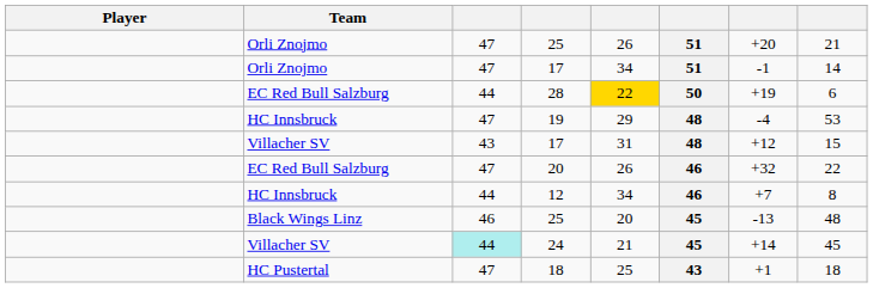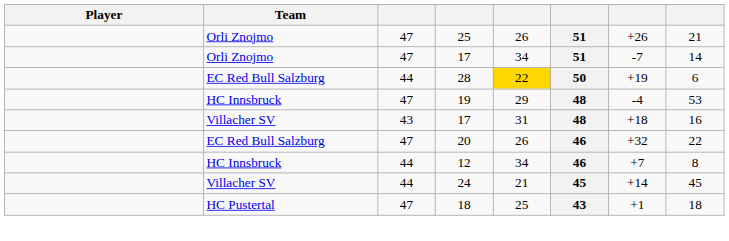Orli Znojmo / 25 | column 7: +20 -> +26
Orli Znojmo / 17 | column 7: -1 -> -7
Villacher SV / 17 | column 7: +12 -> +18
Villacher SV / 17 | column 8: 15 -> 16
- row: Black Wings Linz | 46 | 25 | 20 | 45 | -13 | 48
24 | column 3: paleturquoise background -> no background
